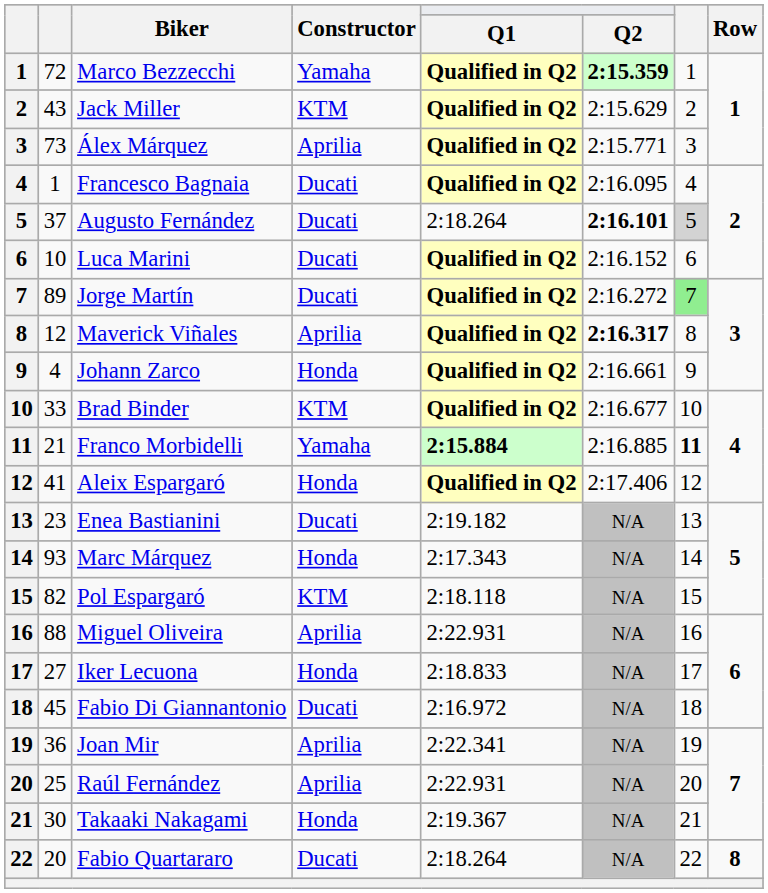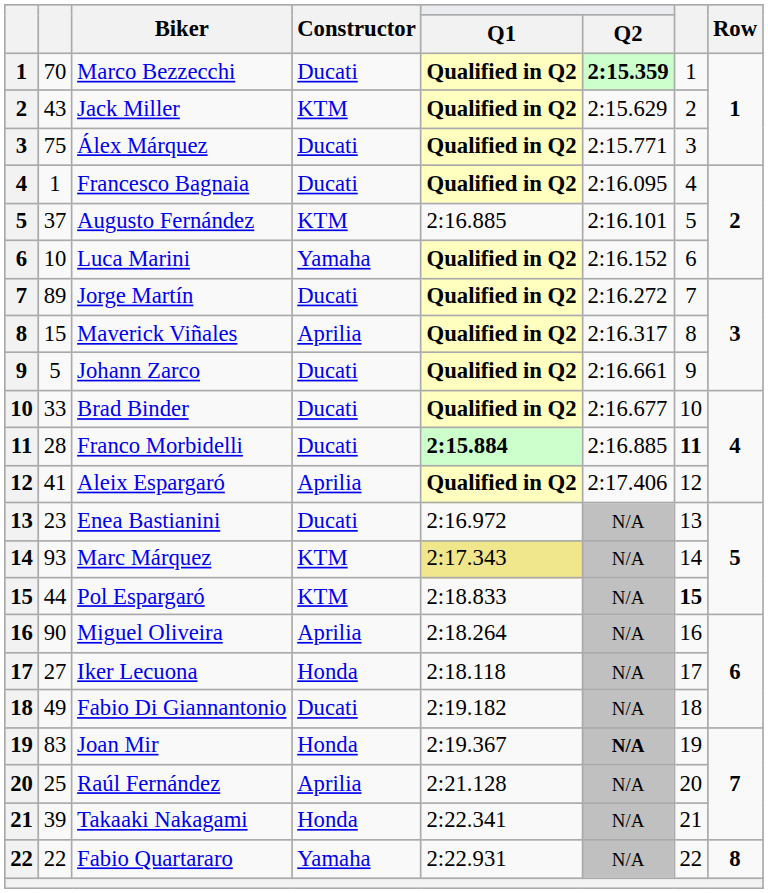Marco Bezzecchi | column 2: 72 -> 70
Marco Bezzecchi | Constructor: Yamaha -> Ducati
Álex Márquez | column 2: 73 -> 75
Álex Márquez | Constructor: Aprilia -> Ducati
Augusto Fernández | Constructor: Ducati -> KTM
Augusto Fernández | Q1: 2:18.264 -> 2:16.885
Augusto Fernández | Q2: bold -> normal
Augusto Fernández | column 7: lightgrey background -> no background
Luca Marini | Constructor: Ducati -> Yamaha
Jorge Martín | column 7: lightgreen background -> no background
Maverick Viñales | column 2: 12 -> 15
Maverick Viñales | Q2: bold -> normal
Johann Zarco | column 2: 4 -> 5
Johann Zarco | Constructor: Honda -> Ducati
Brad Binder | Constructor: KTM -> Ducati
Franco Morbidelli | column 2: 21 -> 28
Franco Morbidelli | Constructor: Yamaha -> Ducati
Aleix Espargaró | Constructor: Honda -> Aprilia
Enea Bastianini | Q1: 2:19.182 -> 2:16.972
Marc Márquez | Constructor: Honda -> KTM
Marc Márquez | Q1: no background -> khaki background
Pol Espargaró | column 2: 82 -> 44
Pol Espargaró | Q1: 2:18.118 -> 2:18.833
Pol Espargaró | column 7: normal -> bold
Miguel Oliveira | column 2: 88 -> 90
Miguel Oliveira | Q1: 2:22.931 -> 2:18.264
Iker Lecuona | Q1: 2:18.833 -> 2:18.118
Fabio Di Giannantonio | column 2: 45 -> 49
Fabio Di Giannantonio | Q1: 2:16.972 -> 2:19.182
Joan Mir | column 2: 36 -> 83
Joan Mir | Constructor: Aprilia -> Honda
Joan Mir | Q1: 2:22.341 -> 2:19.367
Joan Mir | Q2: normal -> bold
Raúl Fernández | Q1: 2:22.931 -> 2:21.128
Takaaki Nakagami | column 2: 30 -> 39
Takaaki Nakagami | Q1: 2:19.367 -> 2:22.341
Fabio Quartararo | column 2: 20 -> 22
Fabio Quartararo | Constructor: Ducati -> Yamaha
Fabio Quartararo | Q1: 2:18.264 -> 2:22.931
